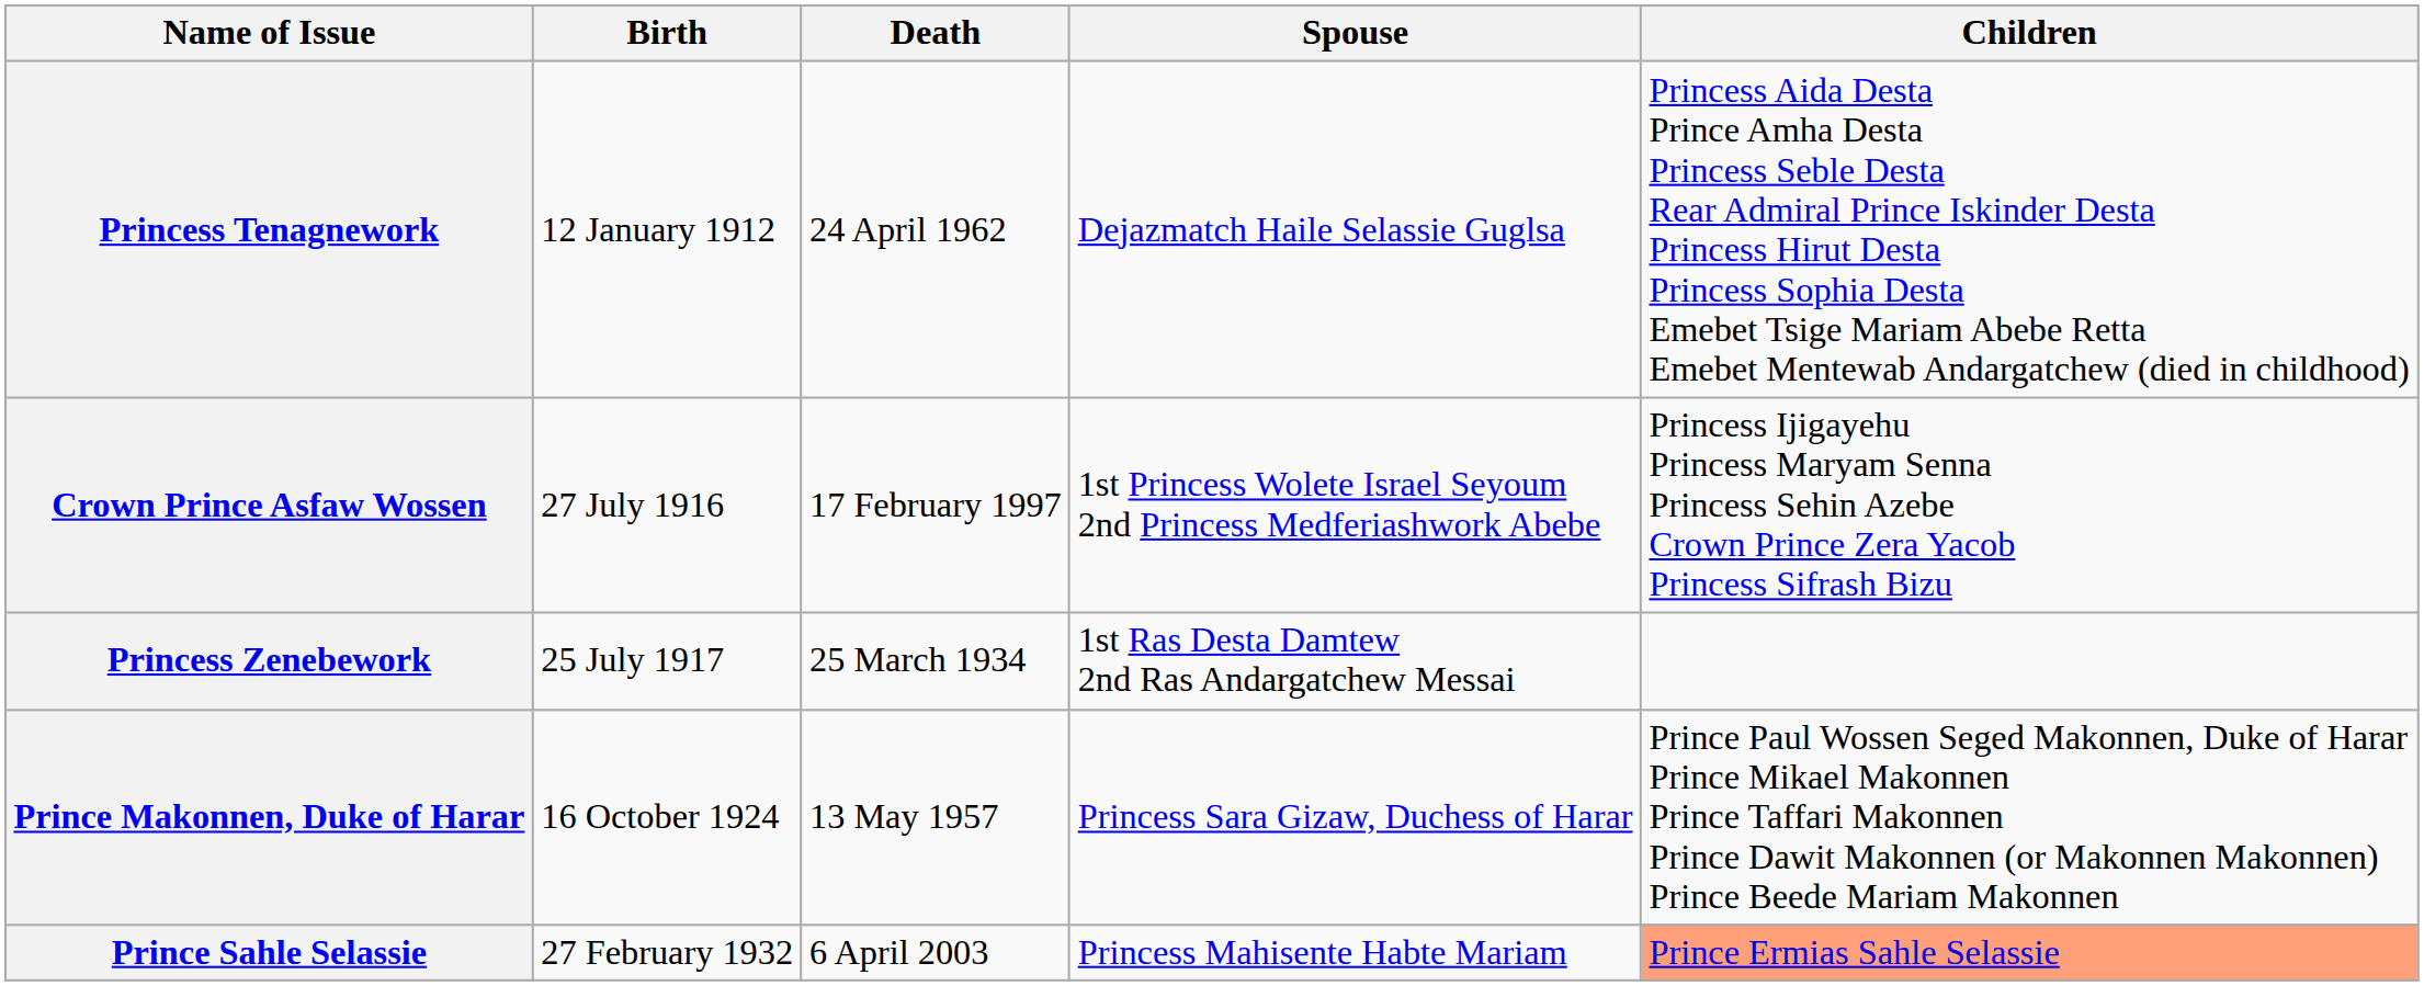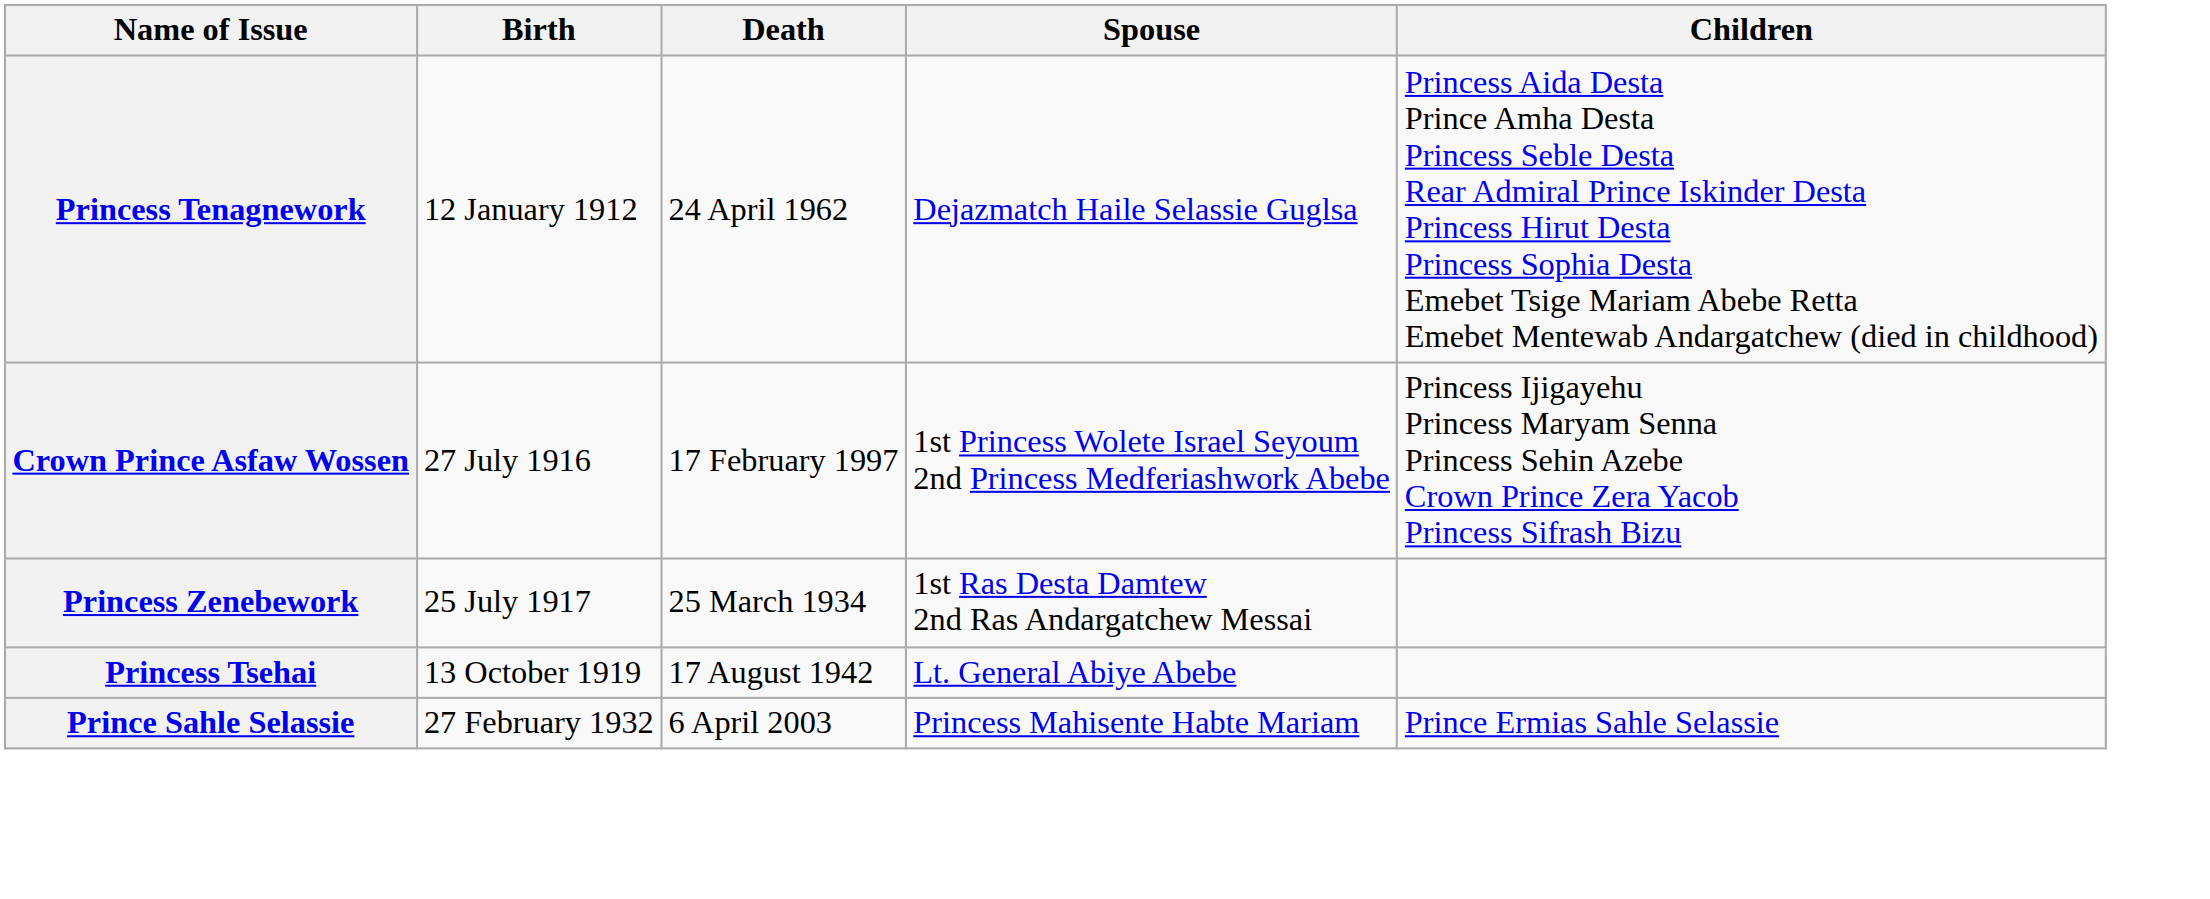+ row: Princess Tsehai | 13 October 1919 | 17 August 1942 | Lt. General Abiye Abebe
- row: Prince Makonnen, Duke of Harar | 16 October 1924 | 13 May 1957 | Princess Sara Gizaw, Duchess of Harar | Prince Paul Wossen Seged Makonnen, Duke of Harar Prince Mikael Makonnen Prince Taffari Makonnen Prince Dawit Makonnen (or Makonnen Makonnen) Prince Beede Mariam Makonnen
Prince Sahle Selassie | Children: lightsalmon background -> no background
